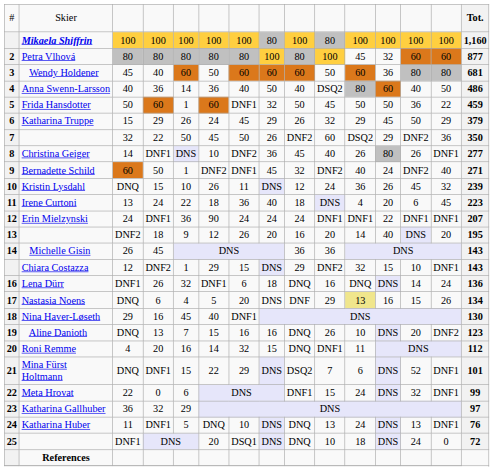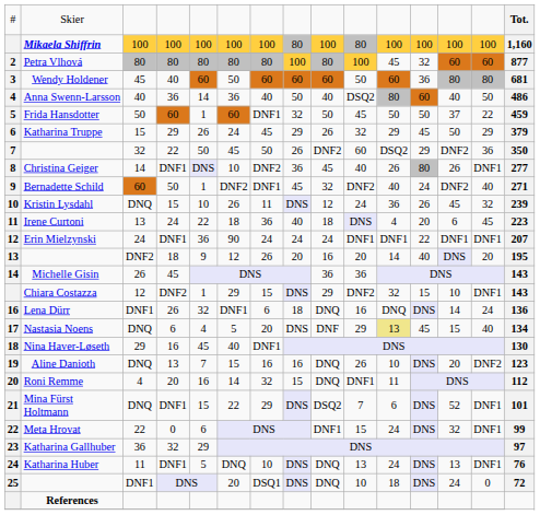Frida Hansdotter | column 13: 36 -> 37
Nastasia Noens | column 12: 16 -> 45
Nastasia Noens | column 14: 26 -> 40
